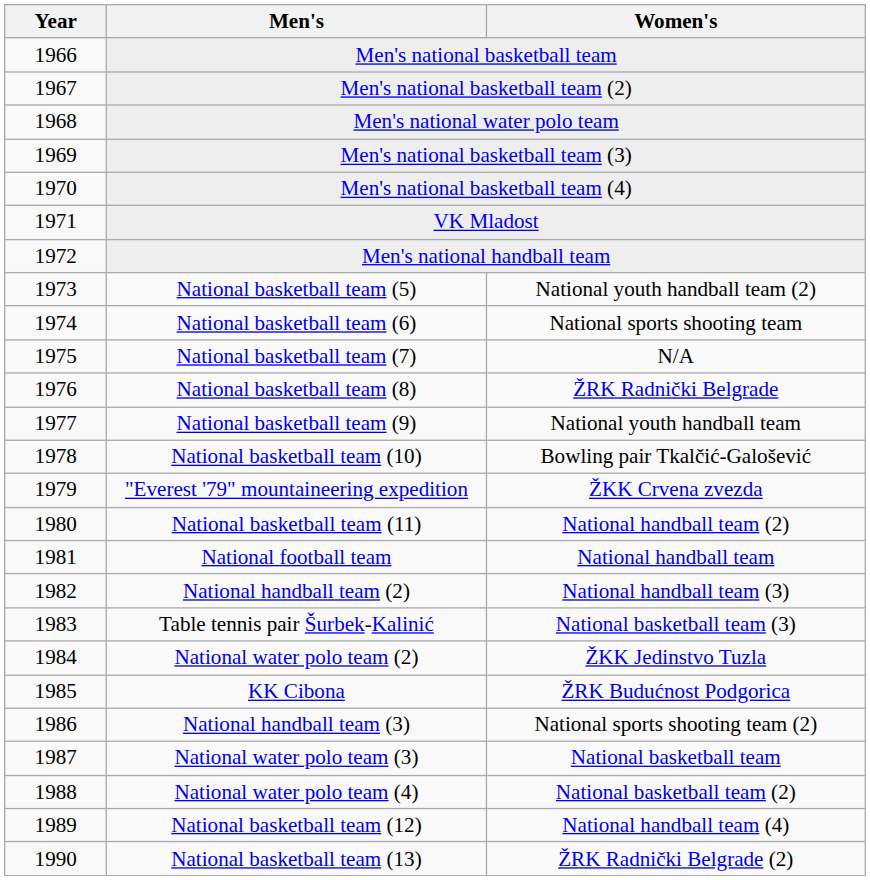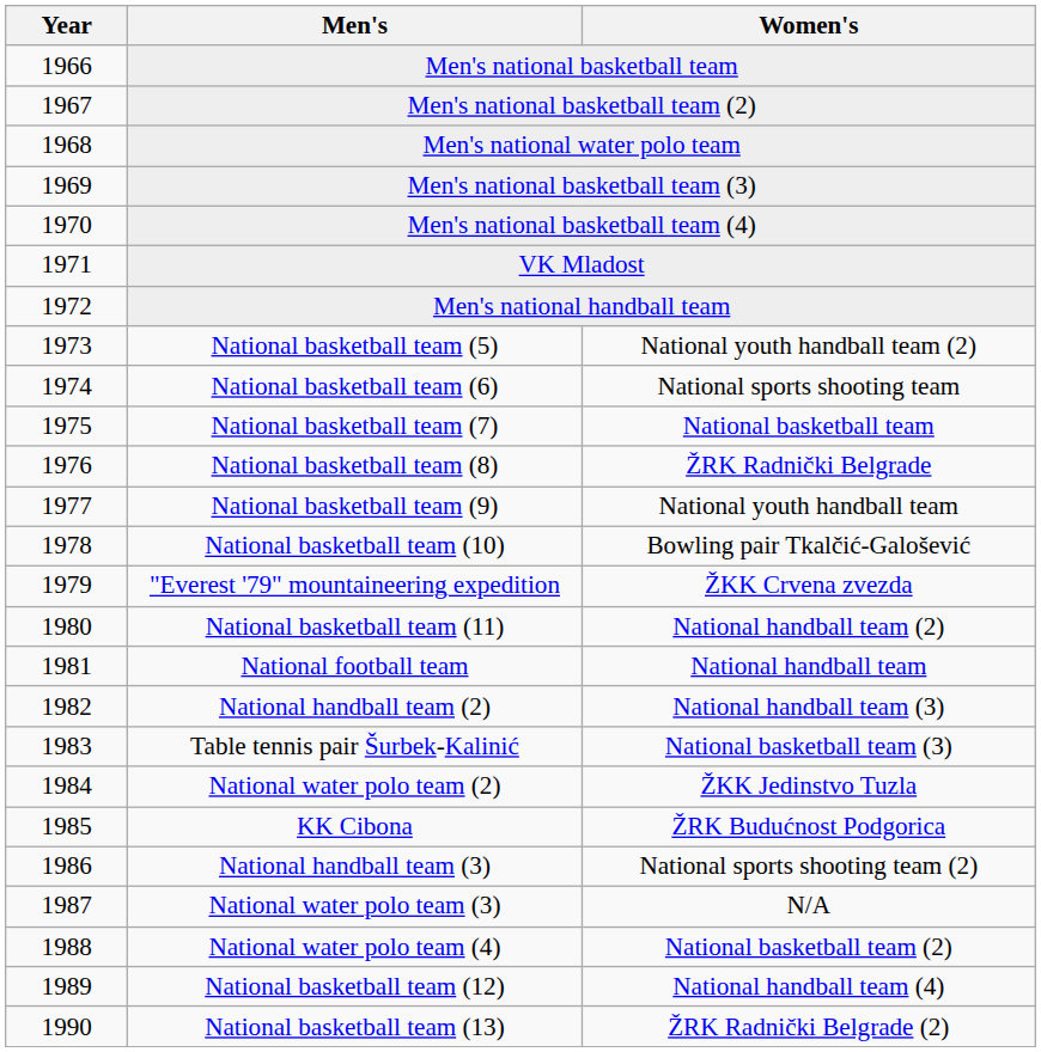National basketball team (7) | Women's: N/A -> National basketball team
National water polo team (3) | Women's: National basketball team -> N/A
